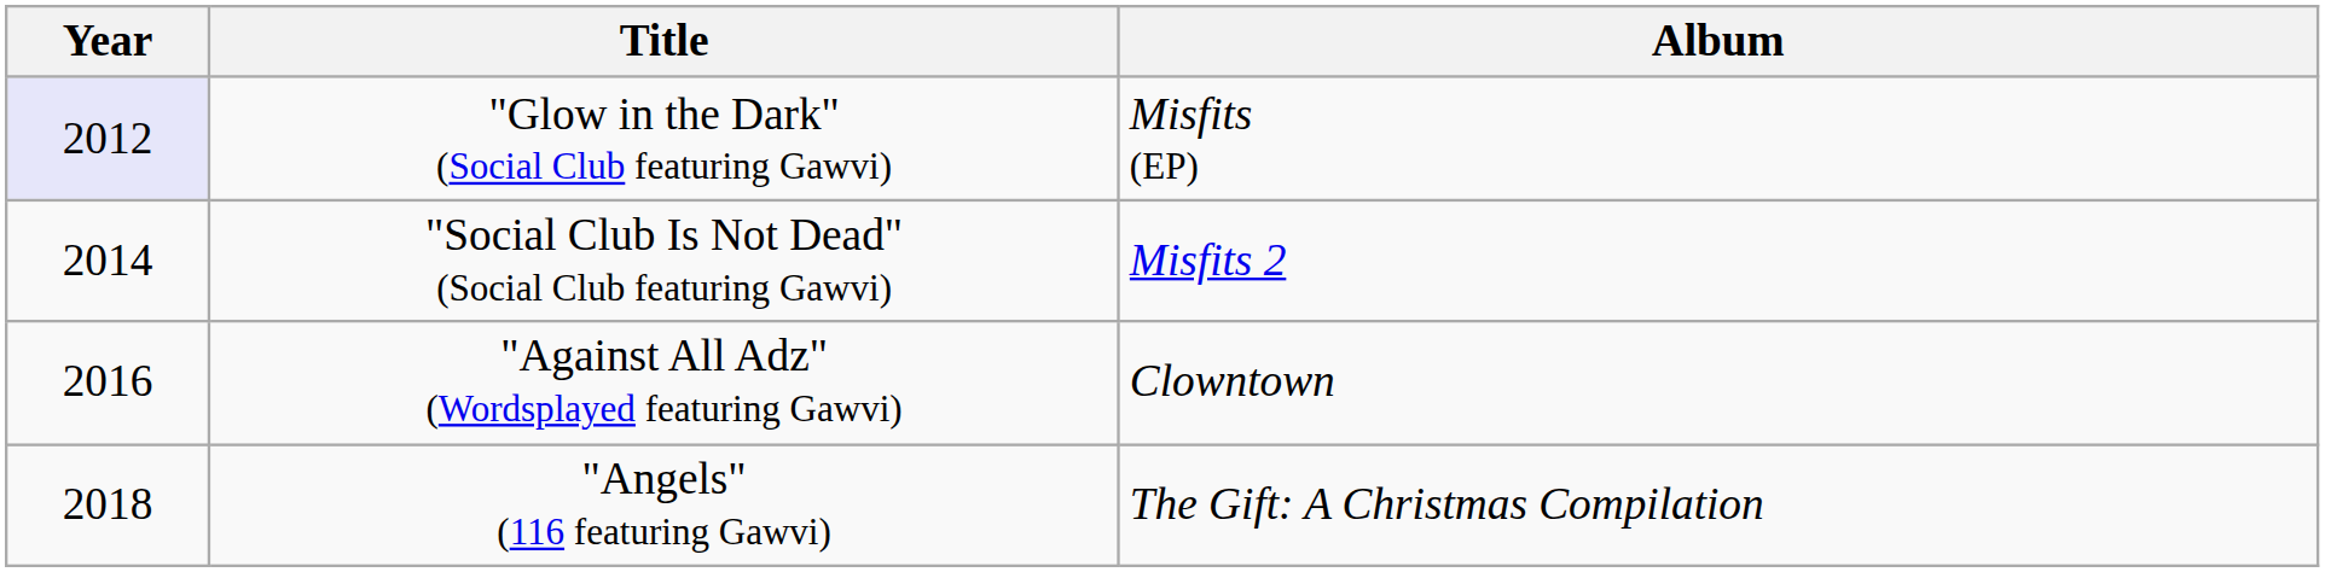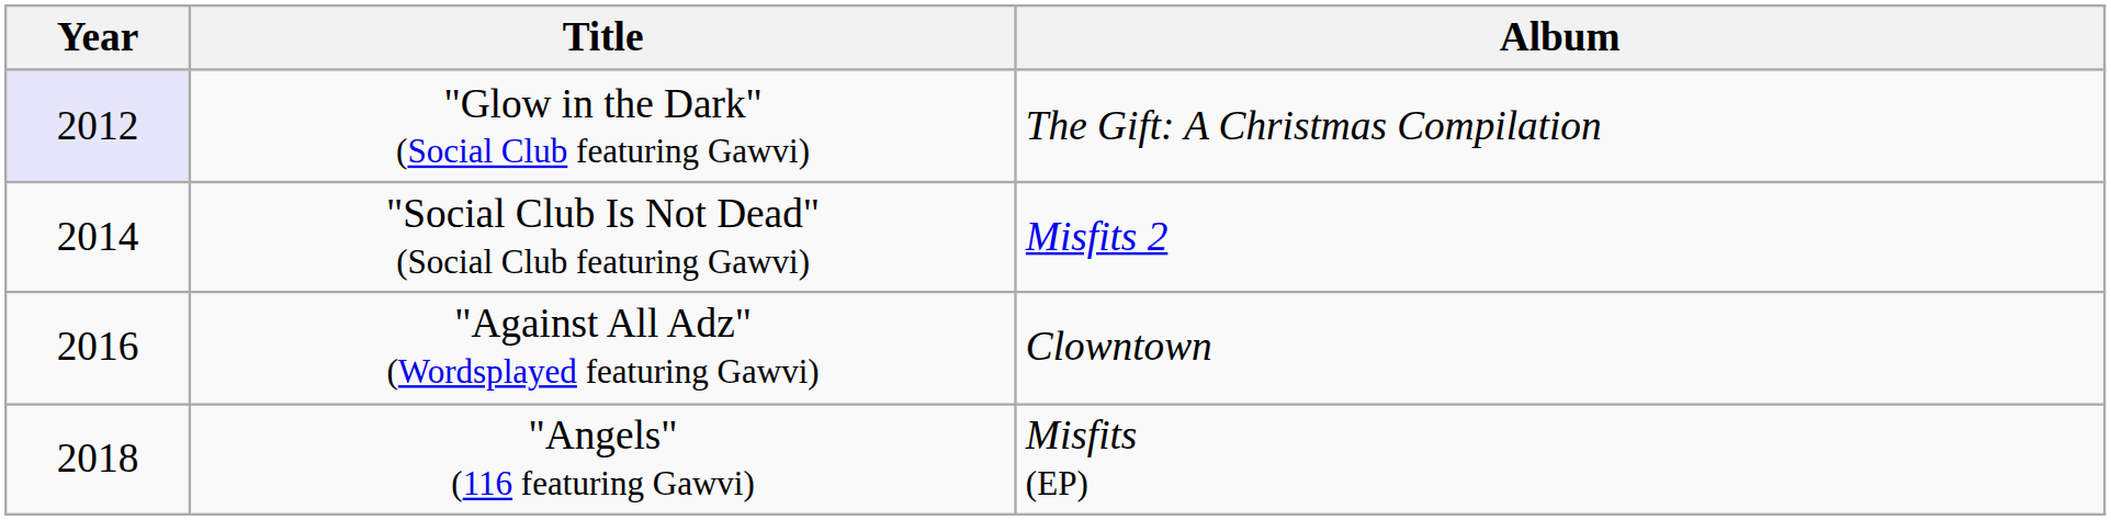"Glow in the Dark" (Social Club featuring Gawvi) | Album: Misfits (EP) -> The Gift: A Christmas Compilation
"Angels" (116 featuring Gawvi) | Album: The Gift: A Christmas Compilation -> Misfits (EP)
